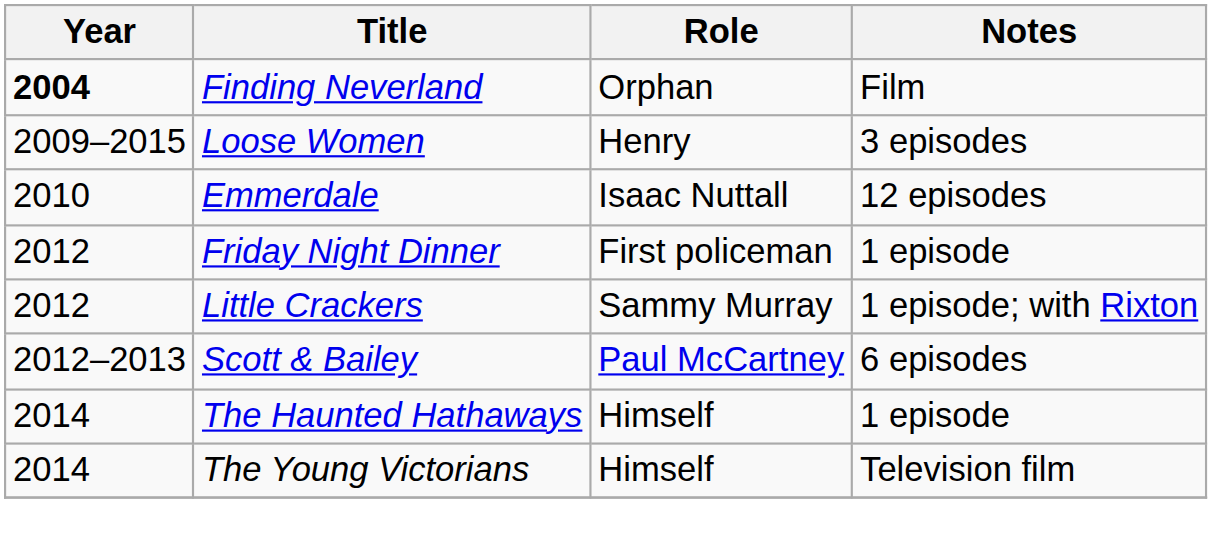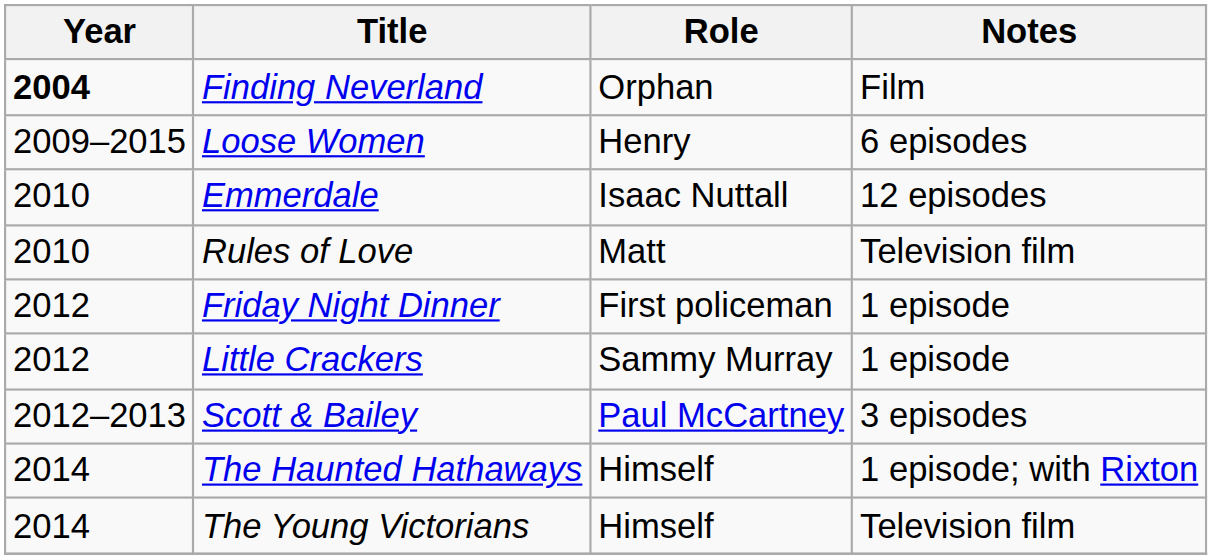Loose Women | Notes: 3 episodes -> 6 episodes
+ row: 2010 | Rules of Love | Matt | Television film
Little Crackers | Notes: 1 episode; with Rixton -> 1 episode
Scott & Bailey | Notes: 6 episodes -> 3 episodes
The Haunted Hathaways | Notes: 1 episode -> 1 episode; with Rixton
